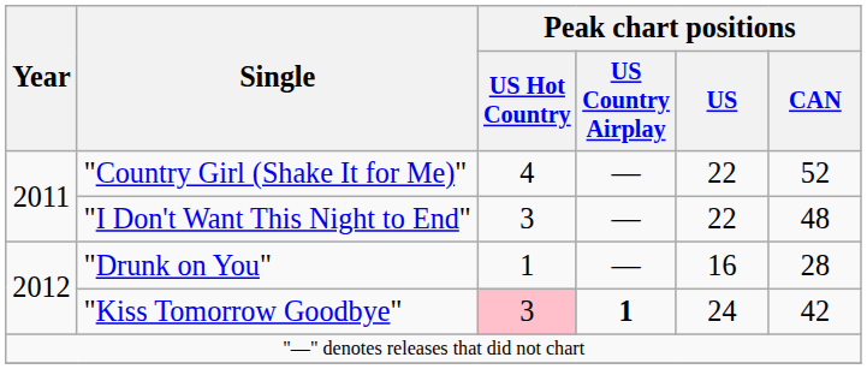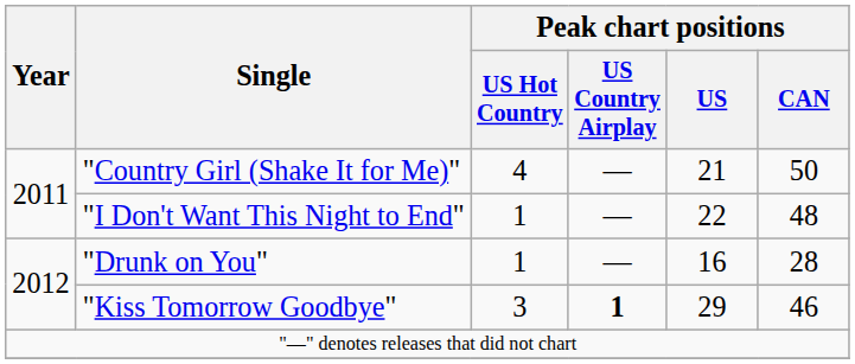"Country Girl (Shake It for Me)" | Peak chart positions / US: 22 -> 21
"Country Girl (Shake It for Me)" | Peak chart positions / CAN: 52 -> 50
"I Don't Want This Night to End" | Peak chart positions / US Hot Country: 3 -> 1
"Kiss Tomorrow Goodbye" | Peak chart positions / US Hot Country: pink background -> no background
"Kiss Tomorrow Goodbye" | Peak chart positions / US: 24 -> 29
"Kiss Tomorrow Goodbye" | Peak chart positions / CAN: 42 -> 46
